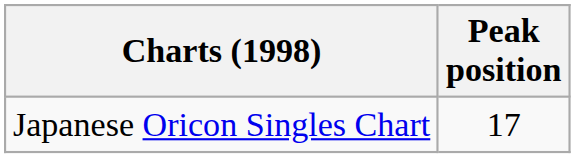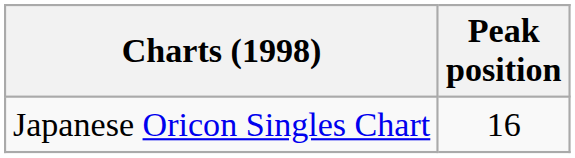Japanese Oricon Singles Chart | Peak position: 17 -> 16
